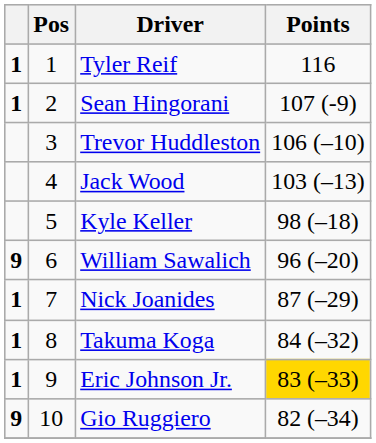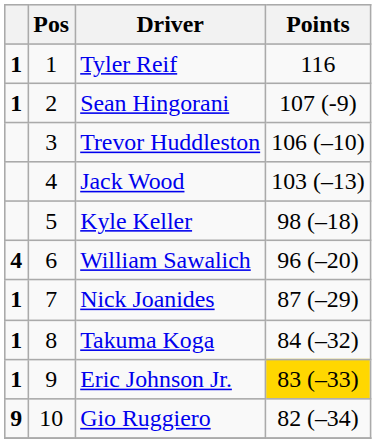William Sawalich | column 1: 9 -> 4
